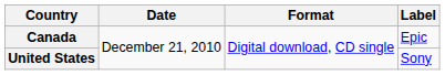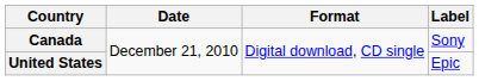Canada | Label: Epic -> Sony
United States | Label: Sony -> Epic
